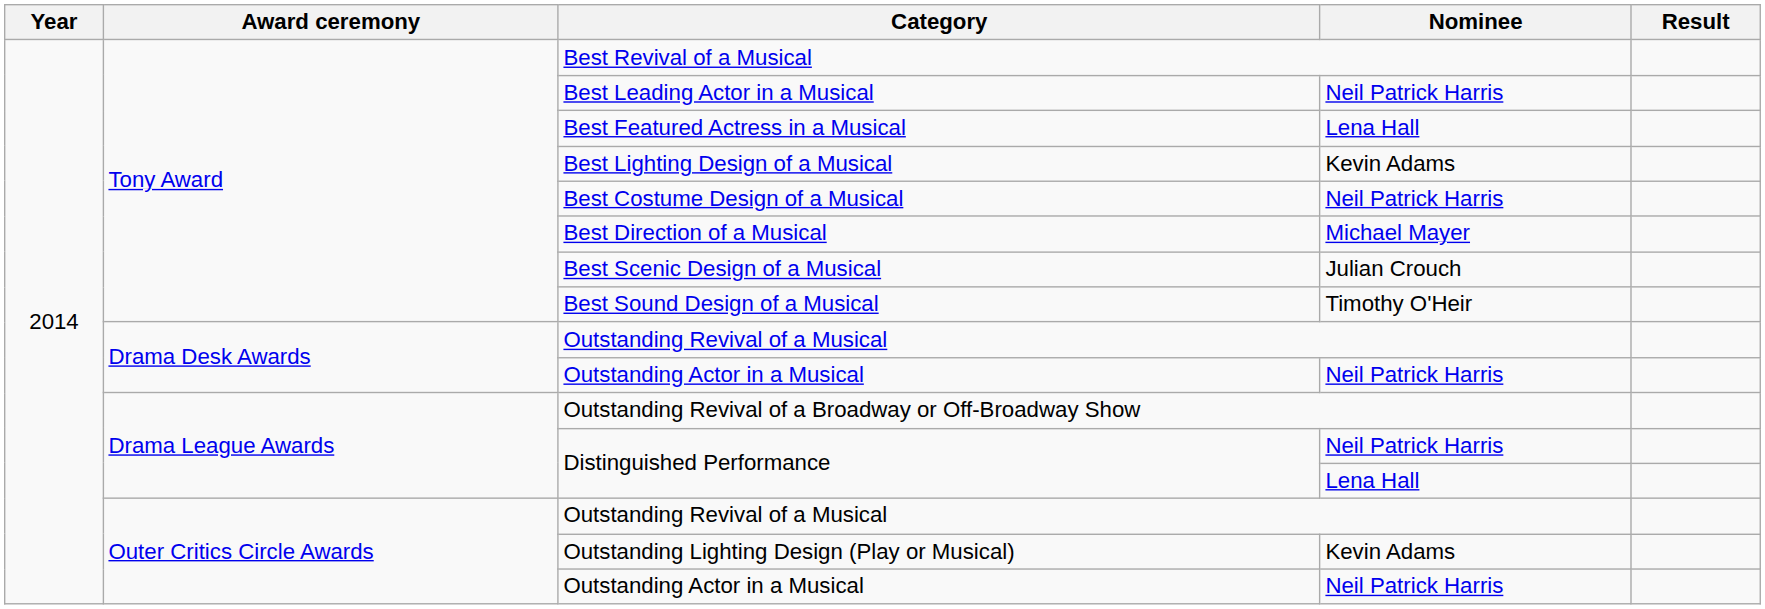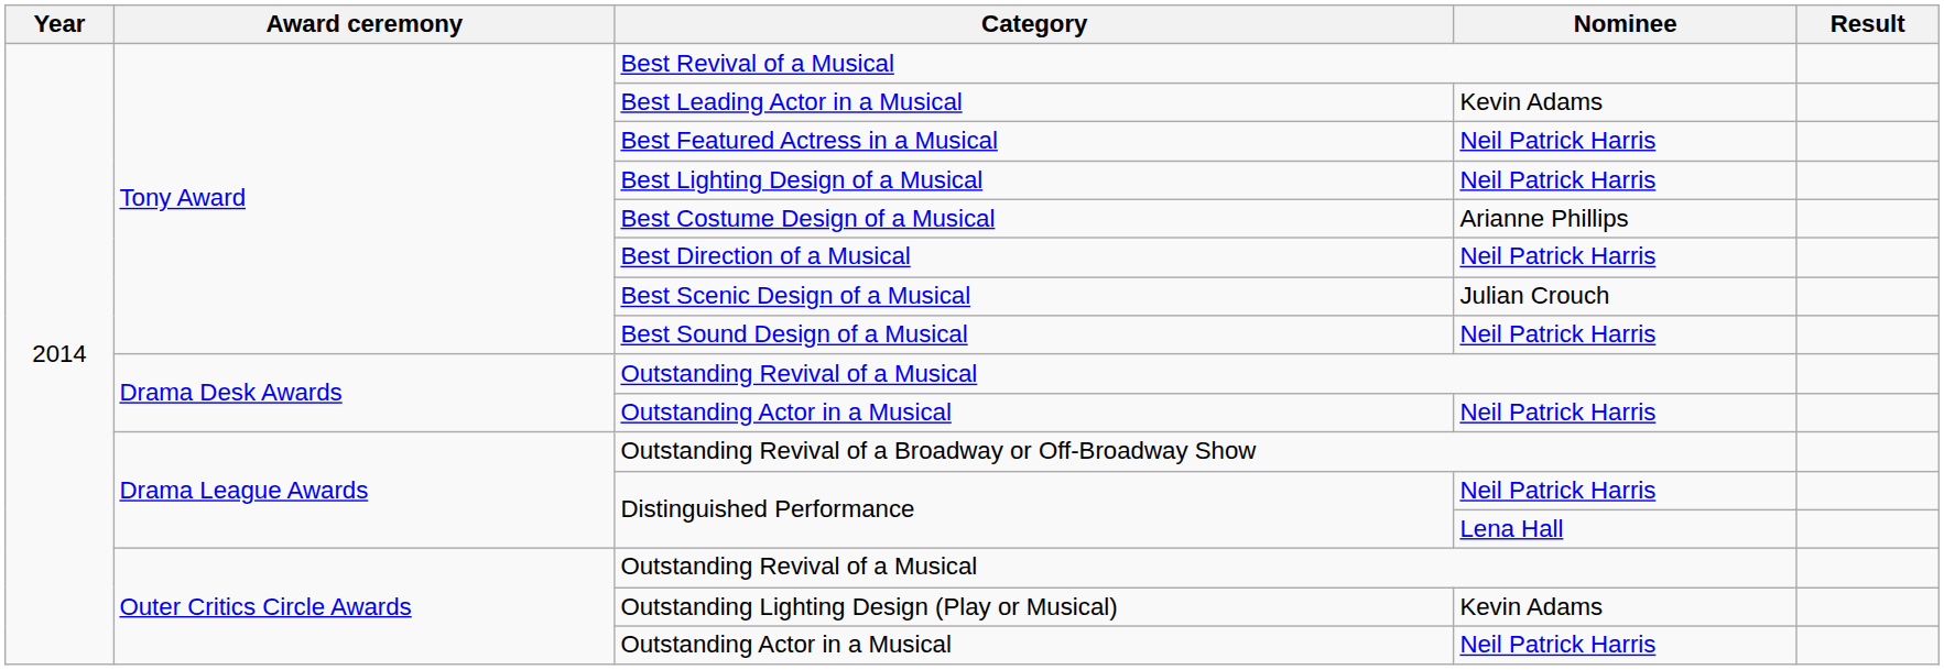Best Leading Actor in a Musical | Nominee: Neil Patrick Harris -> Kevin Adams
Best Featured Actress in a Musical | Nominee: Lena Hall -> Neil Patrick Harris
Best Lighting Design of a Musical | Nominee: Kevin Adams -> Neil Patrick Harris
Best Costume Design of a Musical | Nominee: Neil Patrick Harris -> Arianne Phillips
Best Direction of a Musical | Nominee: Michael Mayer -> Neil Patrick Harris
Best Sound Design of a Musical | Nominee: Timothy O'Heir -> Neil Patrick Harris
